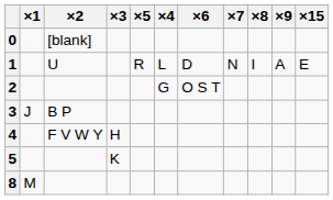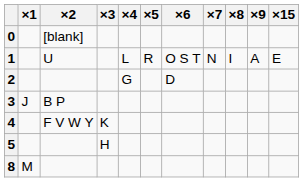columns swapped: ×4 <-> ×5
1 | ×6: D -> O S T
2 | ×6: O S T -> D
4 | ×3: H -> K
5 | ×3: K -> H
